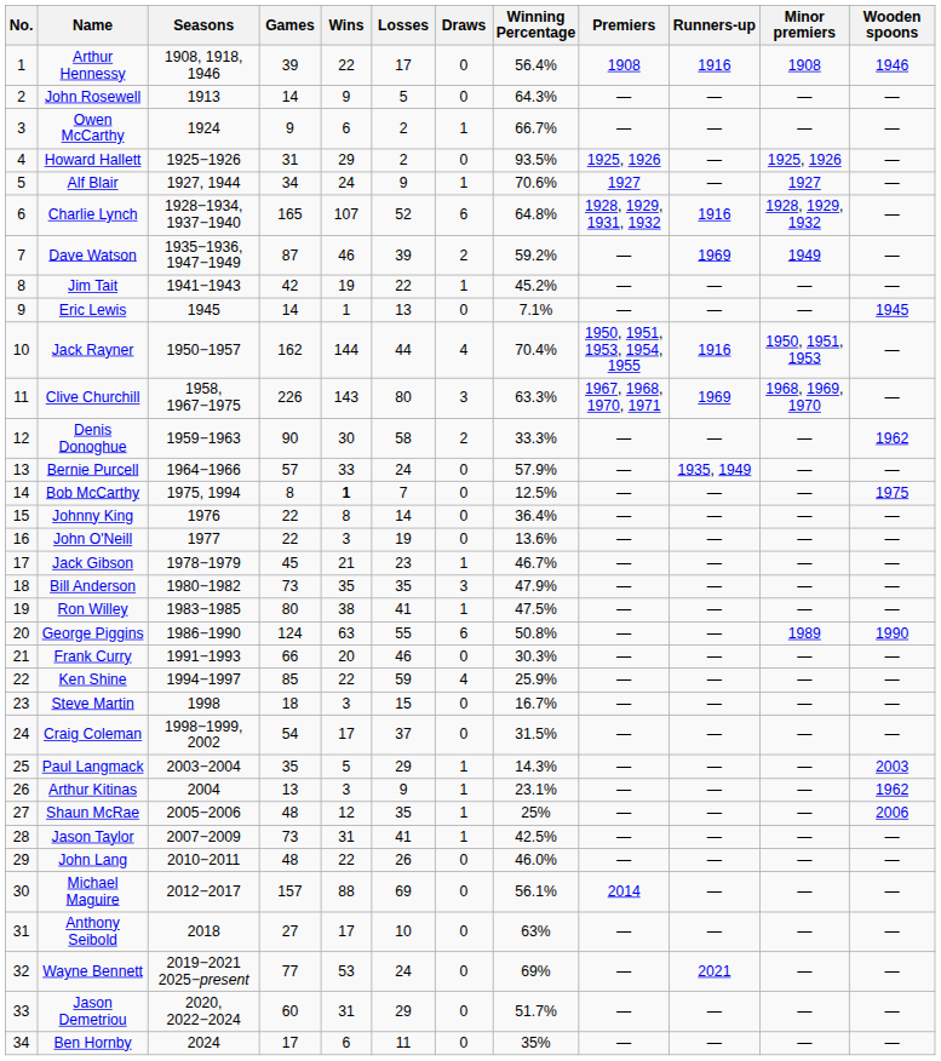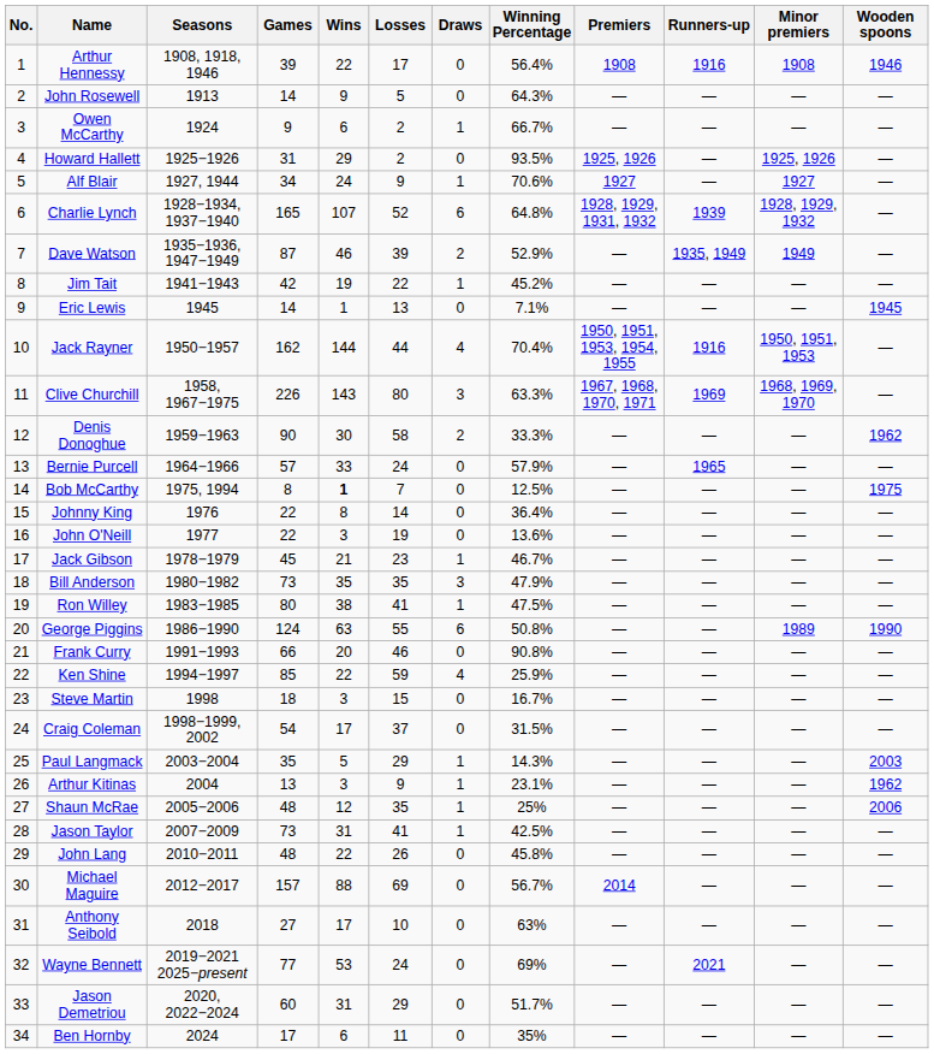Charlie Lynch | Runners-up: 1916 -> 1939
Dave Watson | Winning Percentage: 59.2% -> 52.9%
Dave Watson | Runners-up: 1969 -> 1935, 1949
Bernie Purcell | Runners-up: 1935, 1949 -> 1965
Frank Curry | Winning Percentage: 30.3% -> 90.8%
John Lang | Winning Percentage: 46.0% -> 45.8%
Michael Maguire | Winning Percentage: 56.1% -> 56.7%
